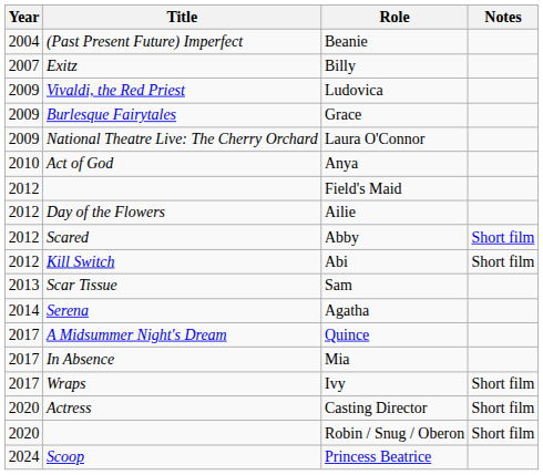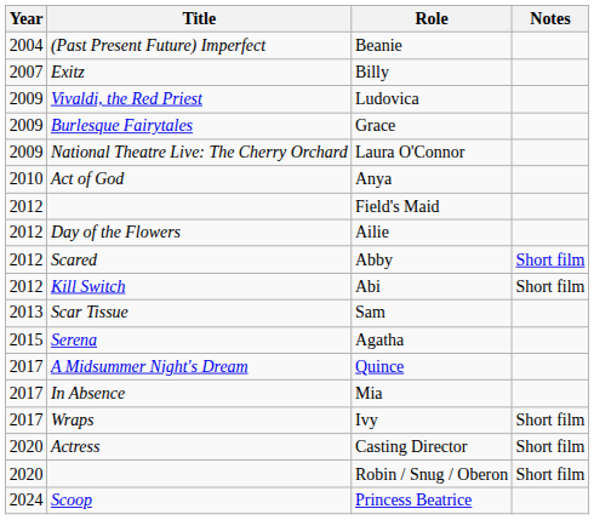Agatha | Year: 2014 -> 2015
